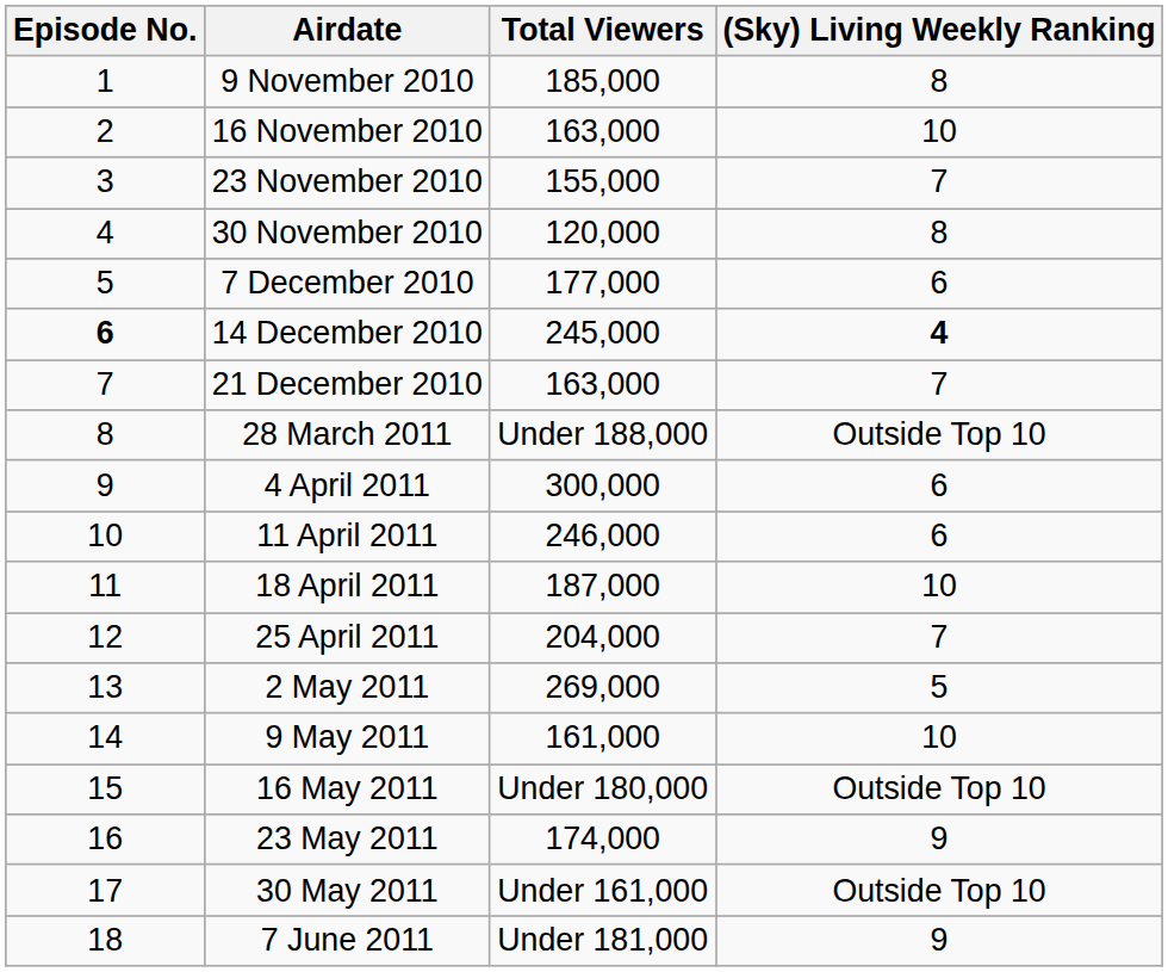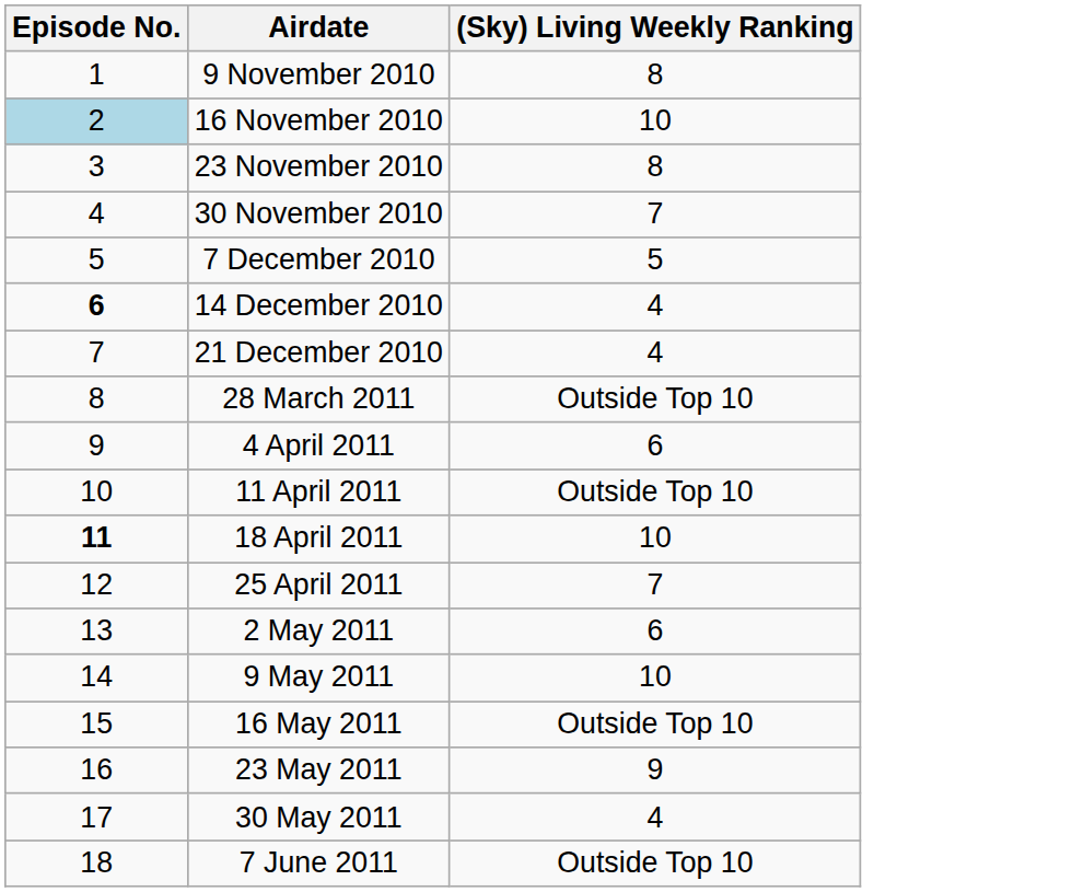- column: Total Viewers | 185,000 | 163,000 | 155,000 | 120,000 | 177,000 | 245,000 | 163,000 | Under 188,000 | 300,000 | 246,000 | 187,000 | 204,000 | 269,000 | 161,000 | Under 180,000 | 174,000 | Under 161,000 | Under 181,000
16 November 2010 | Episode No.: no background -> lightblue background
23 November 2010 | (Sky) Living Weekly Ranking: 7 -> 8
30 November 2010 | (Sky) Living Weekly Ranking: 8 -> 7
7 December 2010 | (Sky) Living Weekly Ranking: 6 -> 5
14 December 2010 | (Sky) Living Weekly Ranking: bold -> normal
21 December 2010 | (Sky) Living Weekly Ranking: 7 -> 4
11 April 2011 | (Sky) Living Weekly Ranking: 6 -> Outside Top 10
18 April 2011 | Episode No.: normal -> bold
2 May 2011 | (Sky) Living Weekly Ranking: 5 -> 6
30 May 2011 | (Sky) Living Weekly Ranking: Outside Top 10 -> 4
7 June 2011 | (Sky) Living Weekly Ranking: 9 -> Outside Top 10
